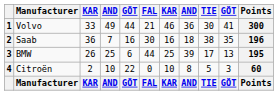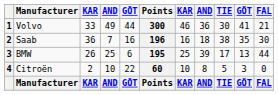columns swapped: FAL <-> Points
